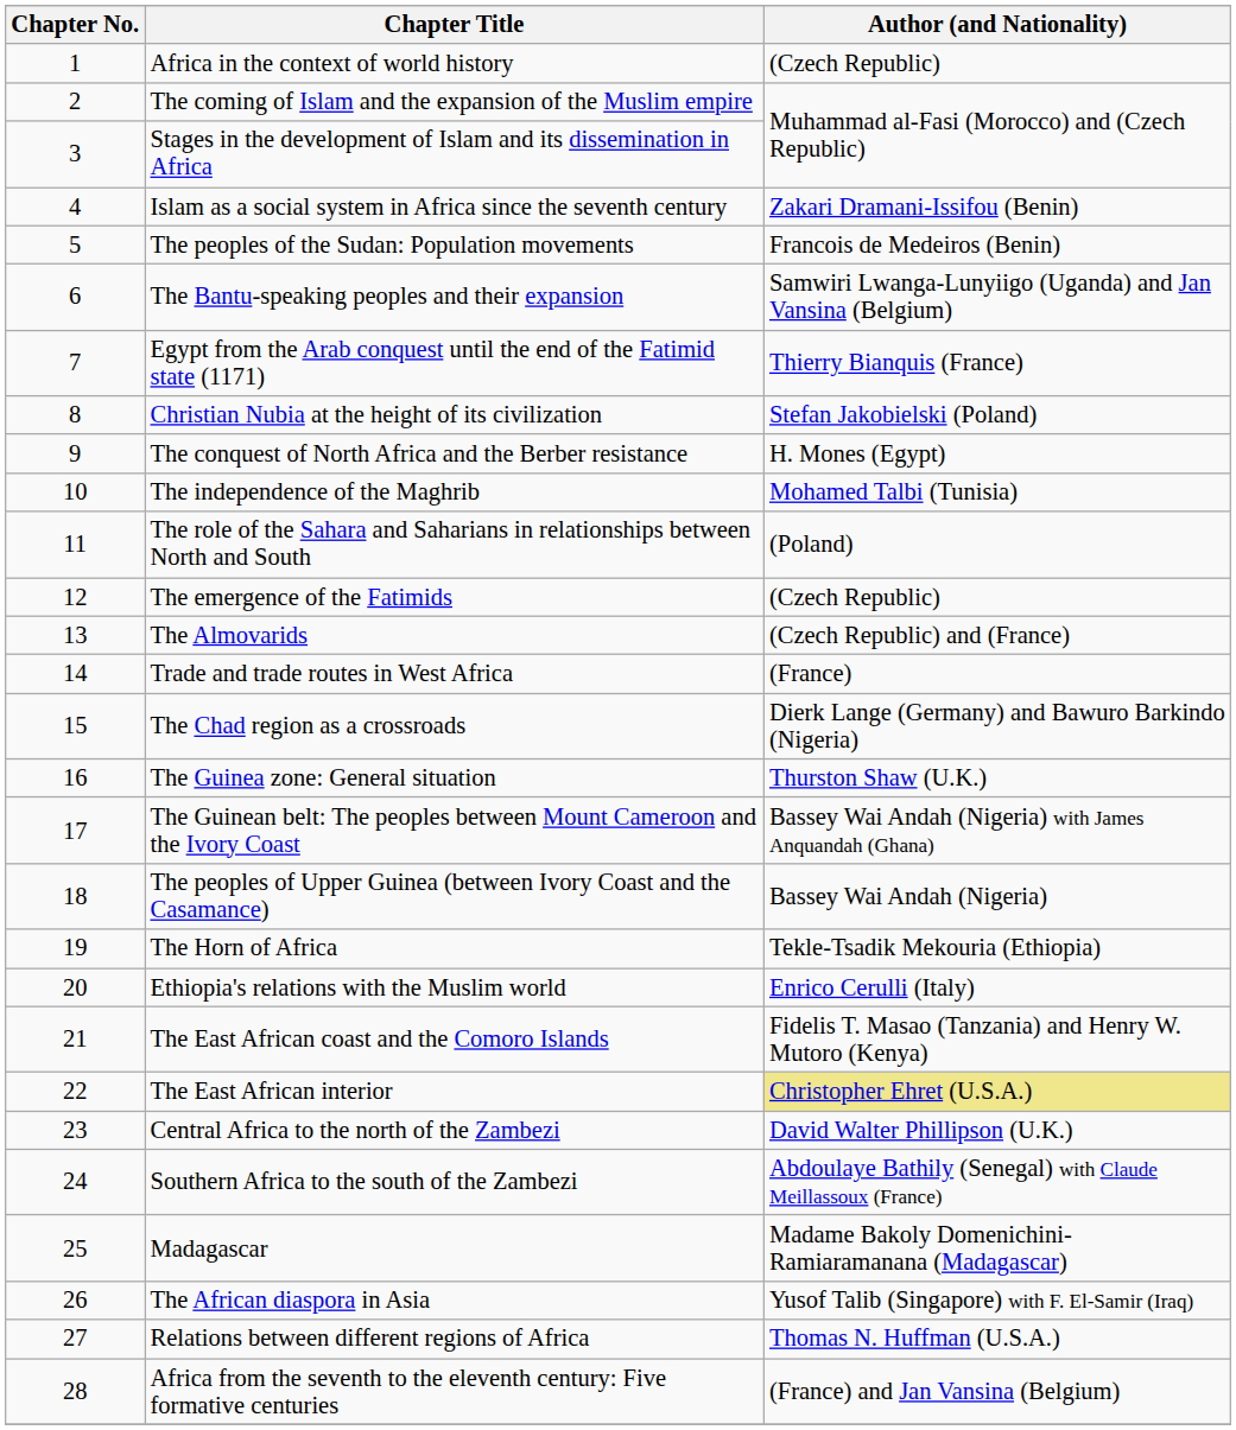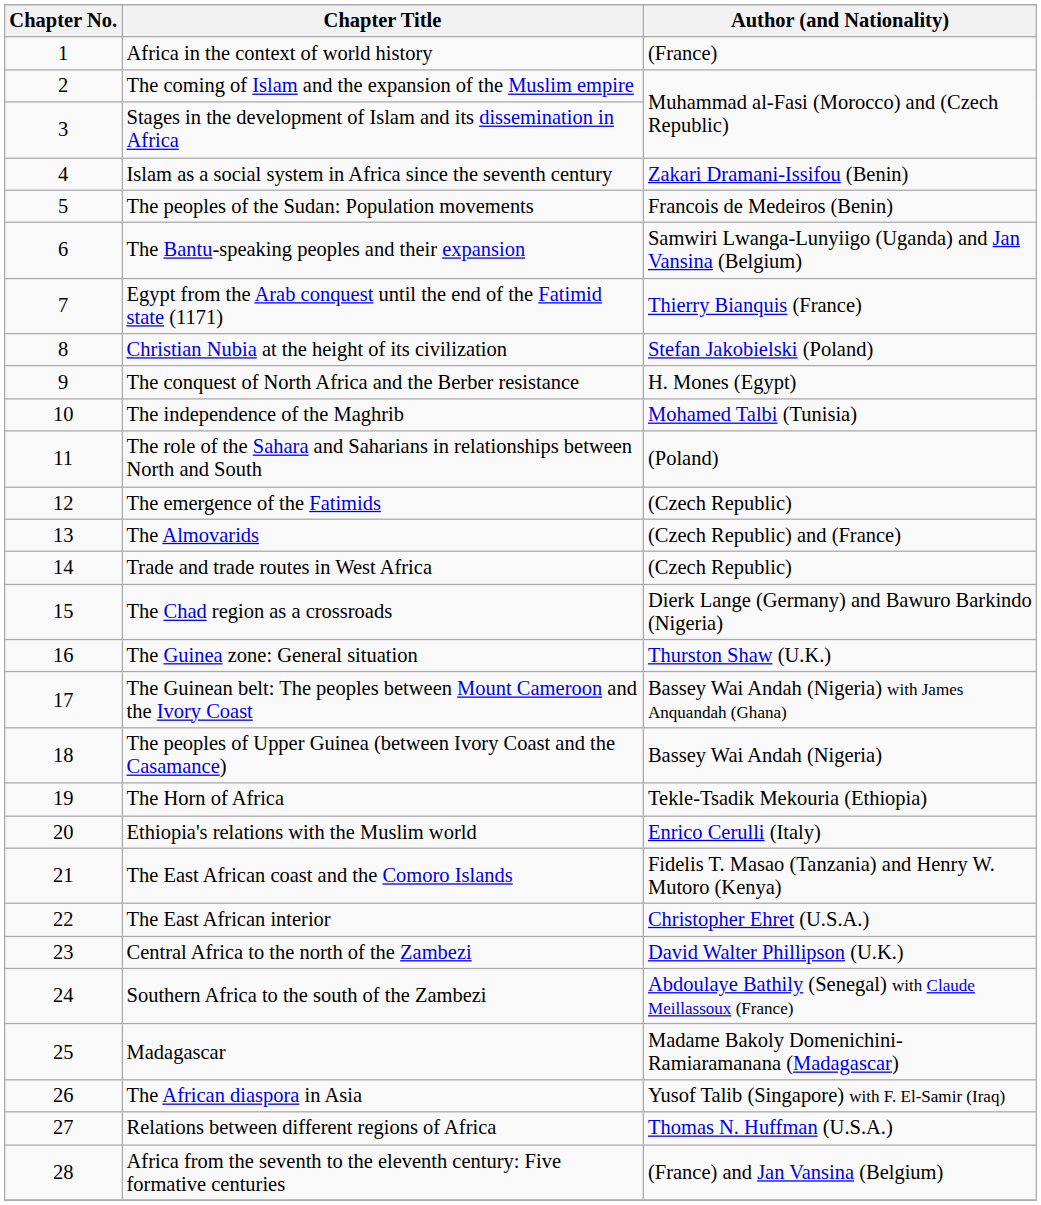Africa in the context of world history | Author (and Nationality): (Czech Republic) -> (France)
Trade and trade routes in West Africa | Author (and Nationality): (France) -> (Czech Republic)
The East African interior | Author (and Nationality): khaki background -> no background
